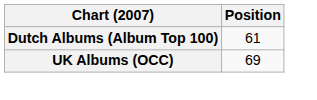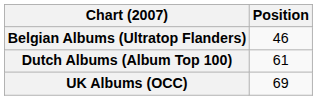+ row: Belgian Albums (Ultratop Flanders) | 46
